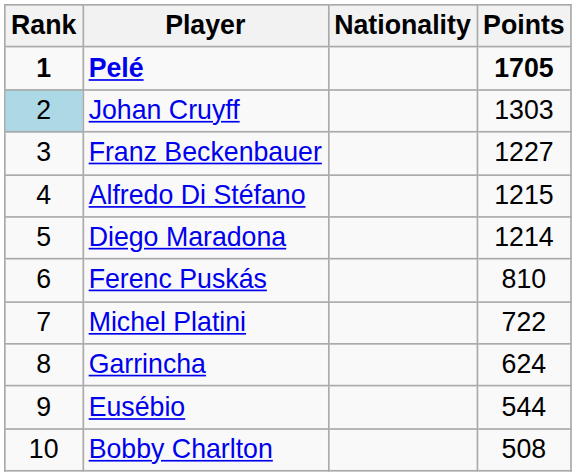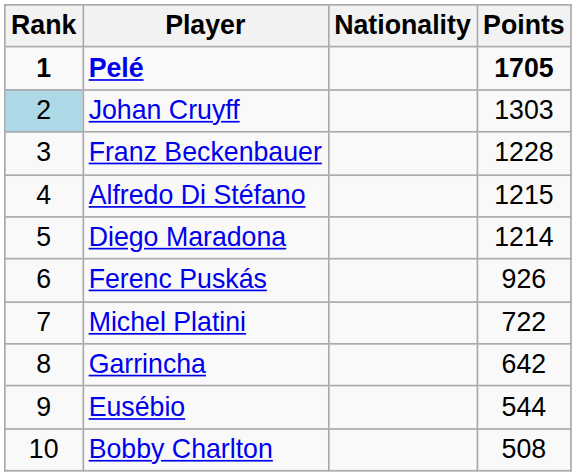Franz Beckenbauer | Points: 1227 -> 1228
Ferenc Puskás | Points: 810 -> 926
Garrincha | Points: 624 -> 642
